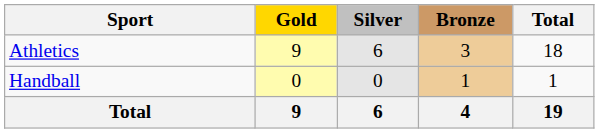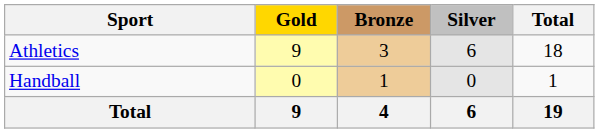columns swapped: Silver <-> Bronze
